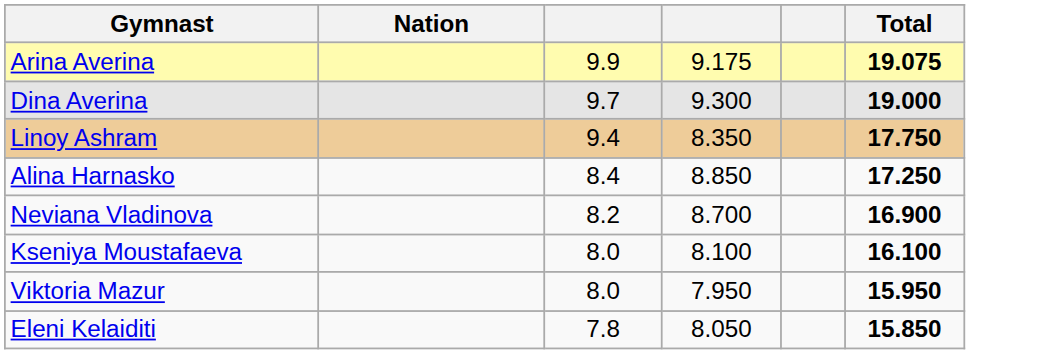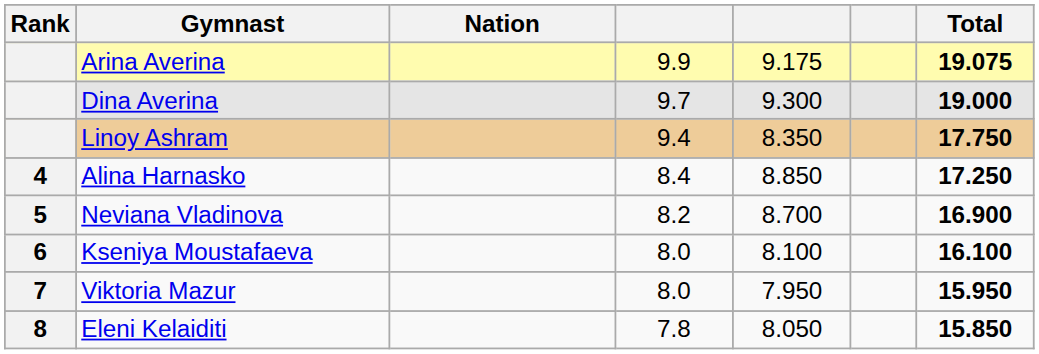+ column: Rank | 4 | 5 | 6 | 7 | 8
